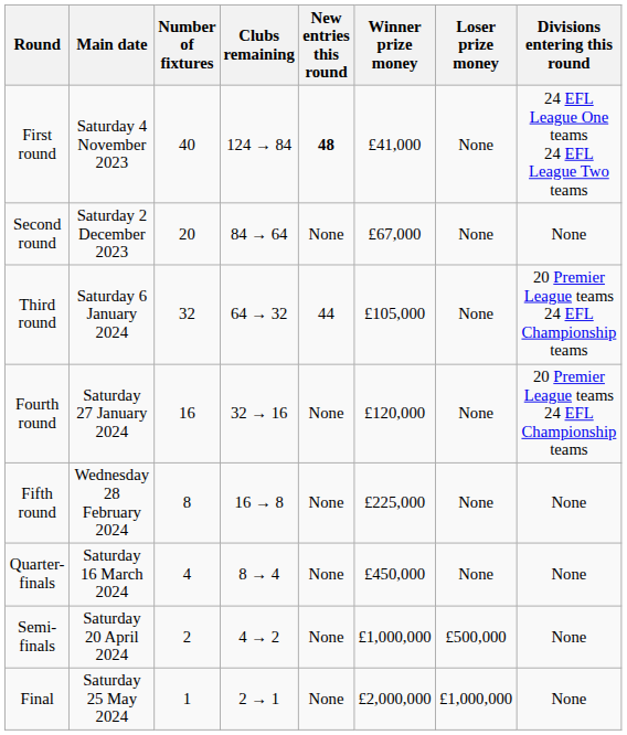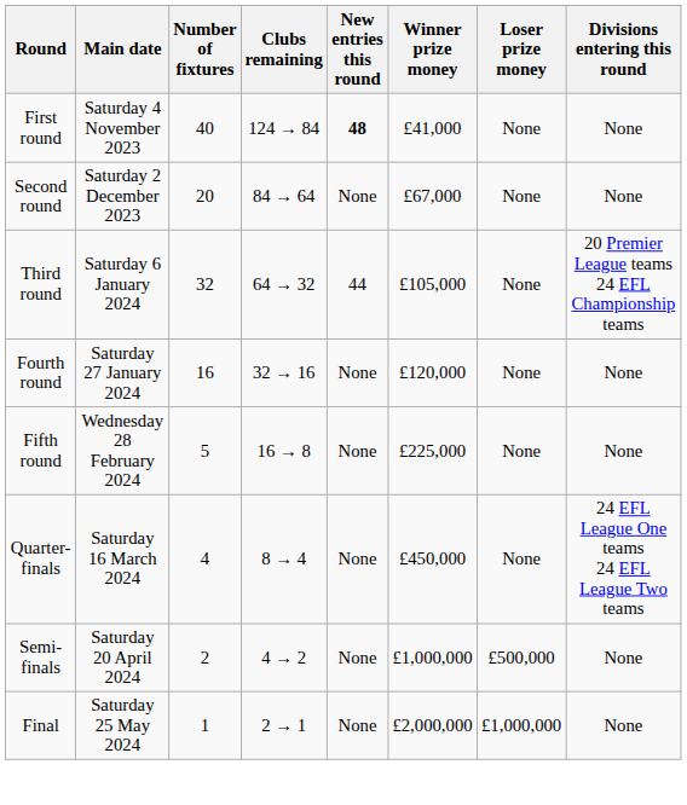First round | Divisions entering this round: 24 EFL League One teams 24 EFL League Two teams -> None
Fourth round | Divisions entering this round: 20 Premier League teams 24 EFL Championship teams -> None
Fifth round | Number of fixtures: 8 -> 5
Quarter-finals | Divisions entering this round: None -> 24 EFL League One teams 24 EFL League Two teams
